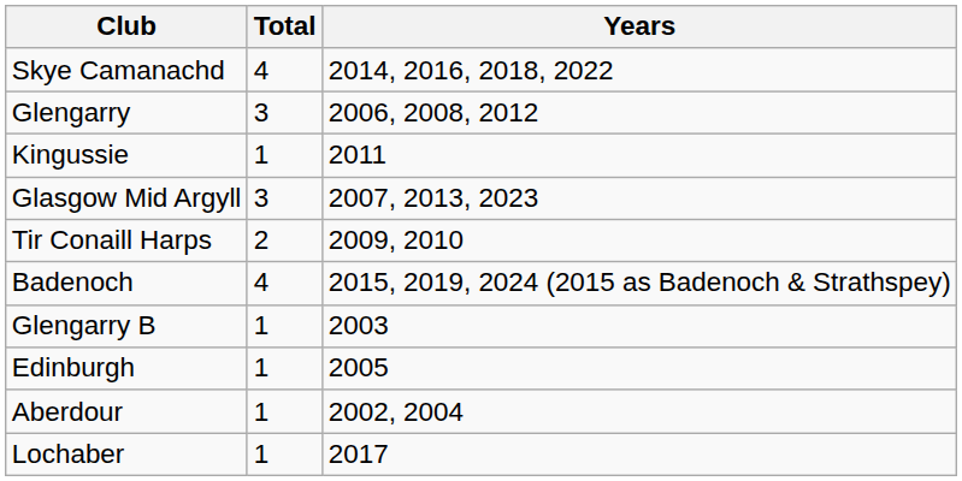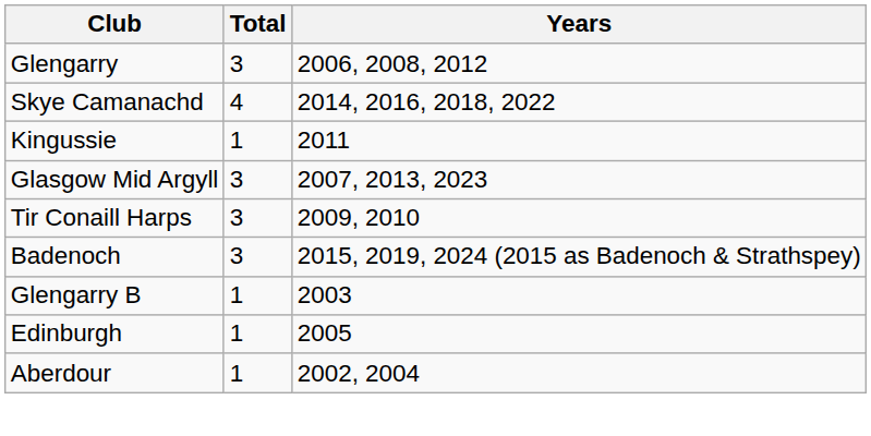rows swapped: Glengarry <-> Skye Camanachd
Tir Conaill Harps | Total: 2 -> 3
Badenoch | Total: 4 -> 3
- row: Lochaber | 1 | 2017
